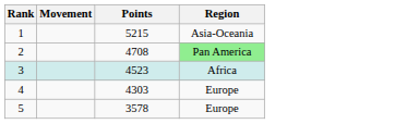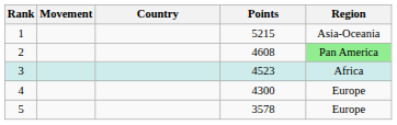+ column: Country
2 | Points: 4708 -> 4608
4 | Points: 4303 -> 4300
